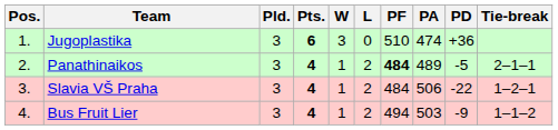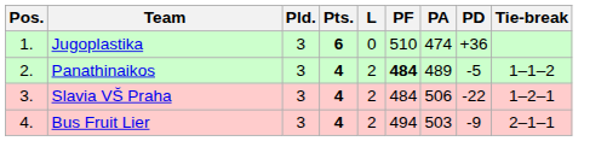- column: W | 3 | 1 | 1 | 1
Panathinaikos | Tie-break: 2–1–1 -> 1–1–2
Bus Fruit Lier | Tie-break: 1–1–2 -> 2–1–1
